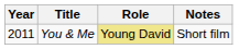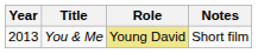You & Me | Year: 2011 -> 2013
